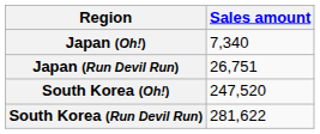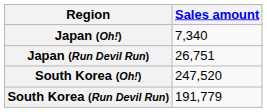South Korea (Run Devil Run) | Sales amount: 281,622 -> 191,779
